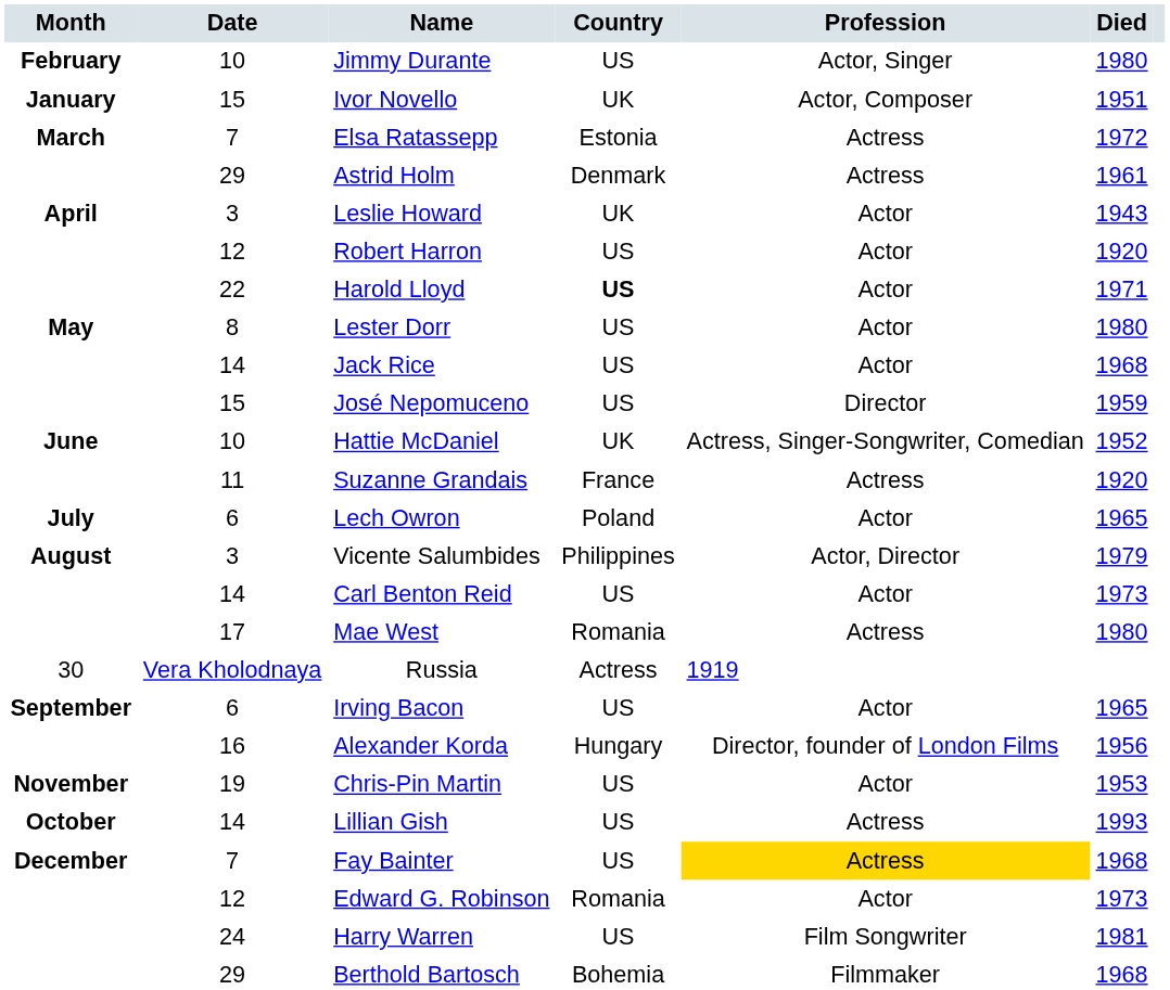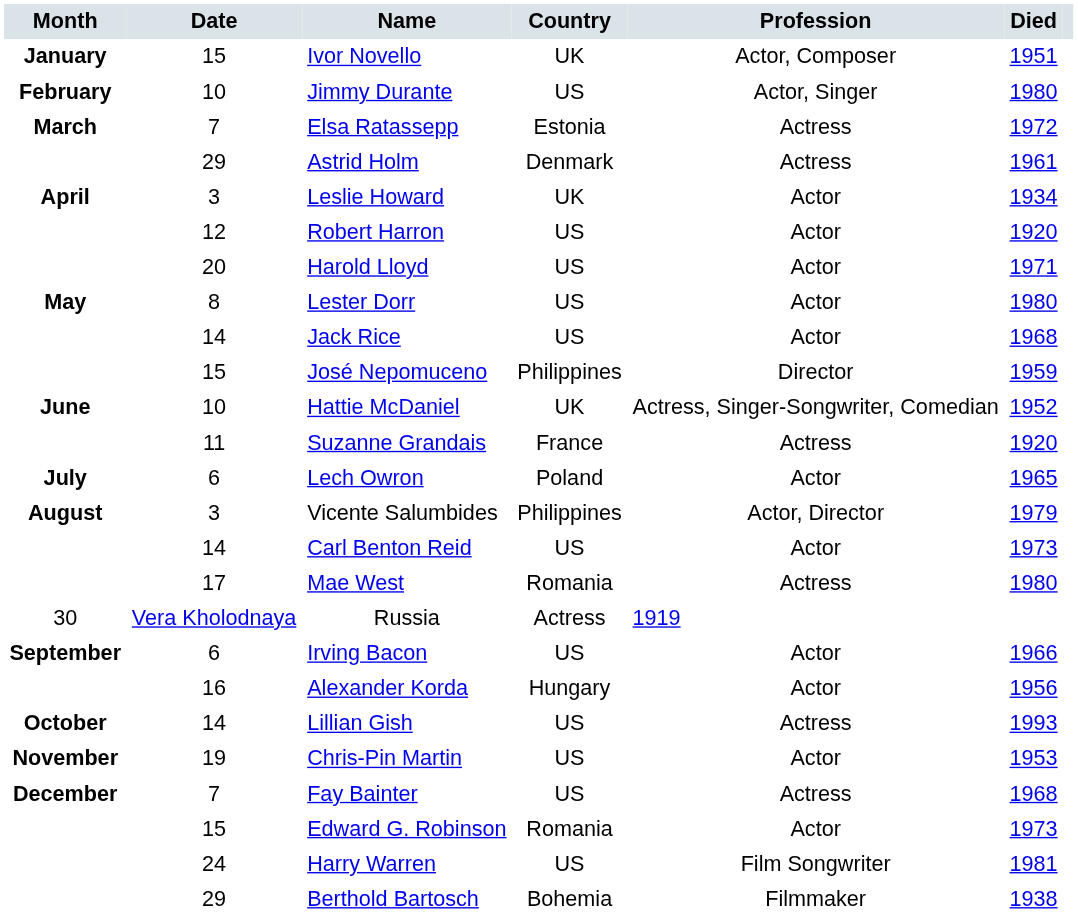rows swapped: Ivor Novello <-> Jimmy Durante
Leslie Howard | Died: 1943 -> 1934
Harold Lloyd | Date: 22 -> 20
Harold Lloyd | Country: bold -> normal
José Nepomuceno | Country: US -> Philippines
Irving Bacon | Died: 1965 -> 1966
Alexander Korda | Profession: Director, founder of London Films -> Actor
rows swapped: Lillian Gish <-> Chris-Pin Martin
Fay Bainter | Profession: gold background -> no background
Edward G. Robinson | Date: 12 -> 15
Berthold Bartosch | Died: 1968 -> 1938
